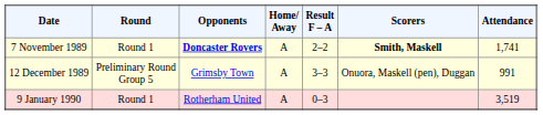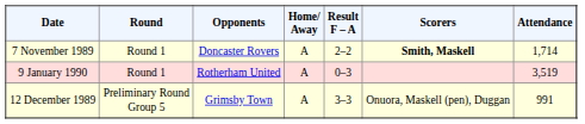7 November 1989 | Opponents: bold -> normal
7 November 1989 | Attendance: 1,741 -> 1,714
rows swapped: 12 December 1989 <-> 9 January 1990
